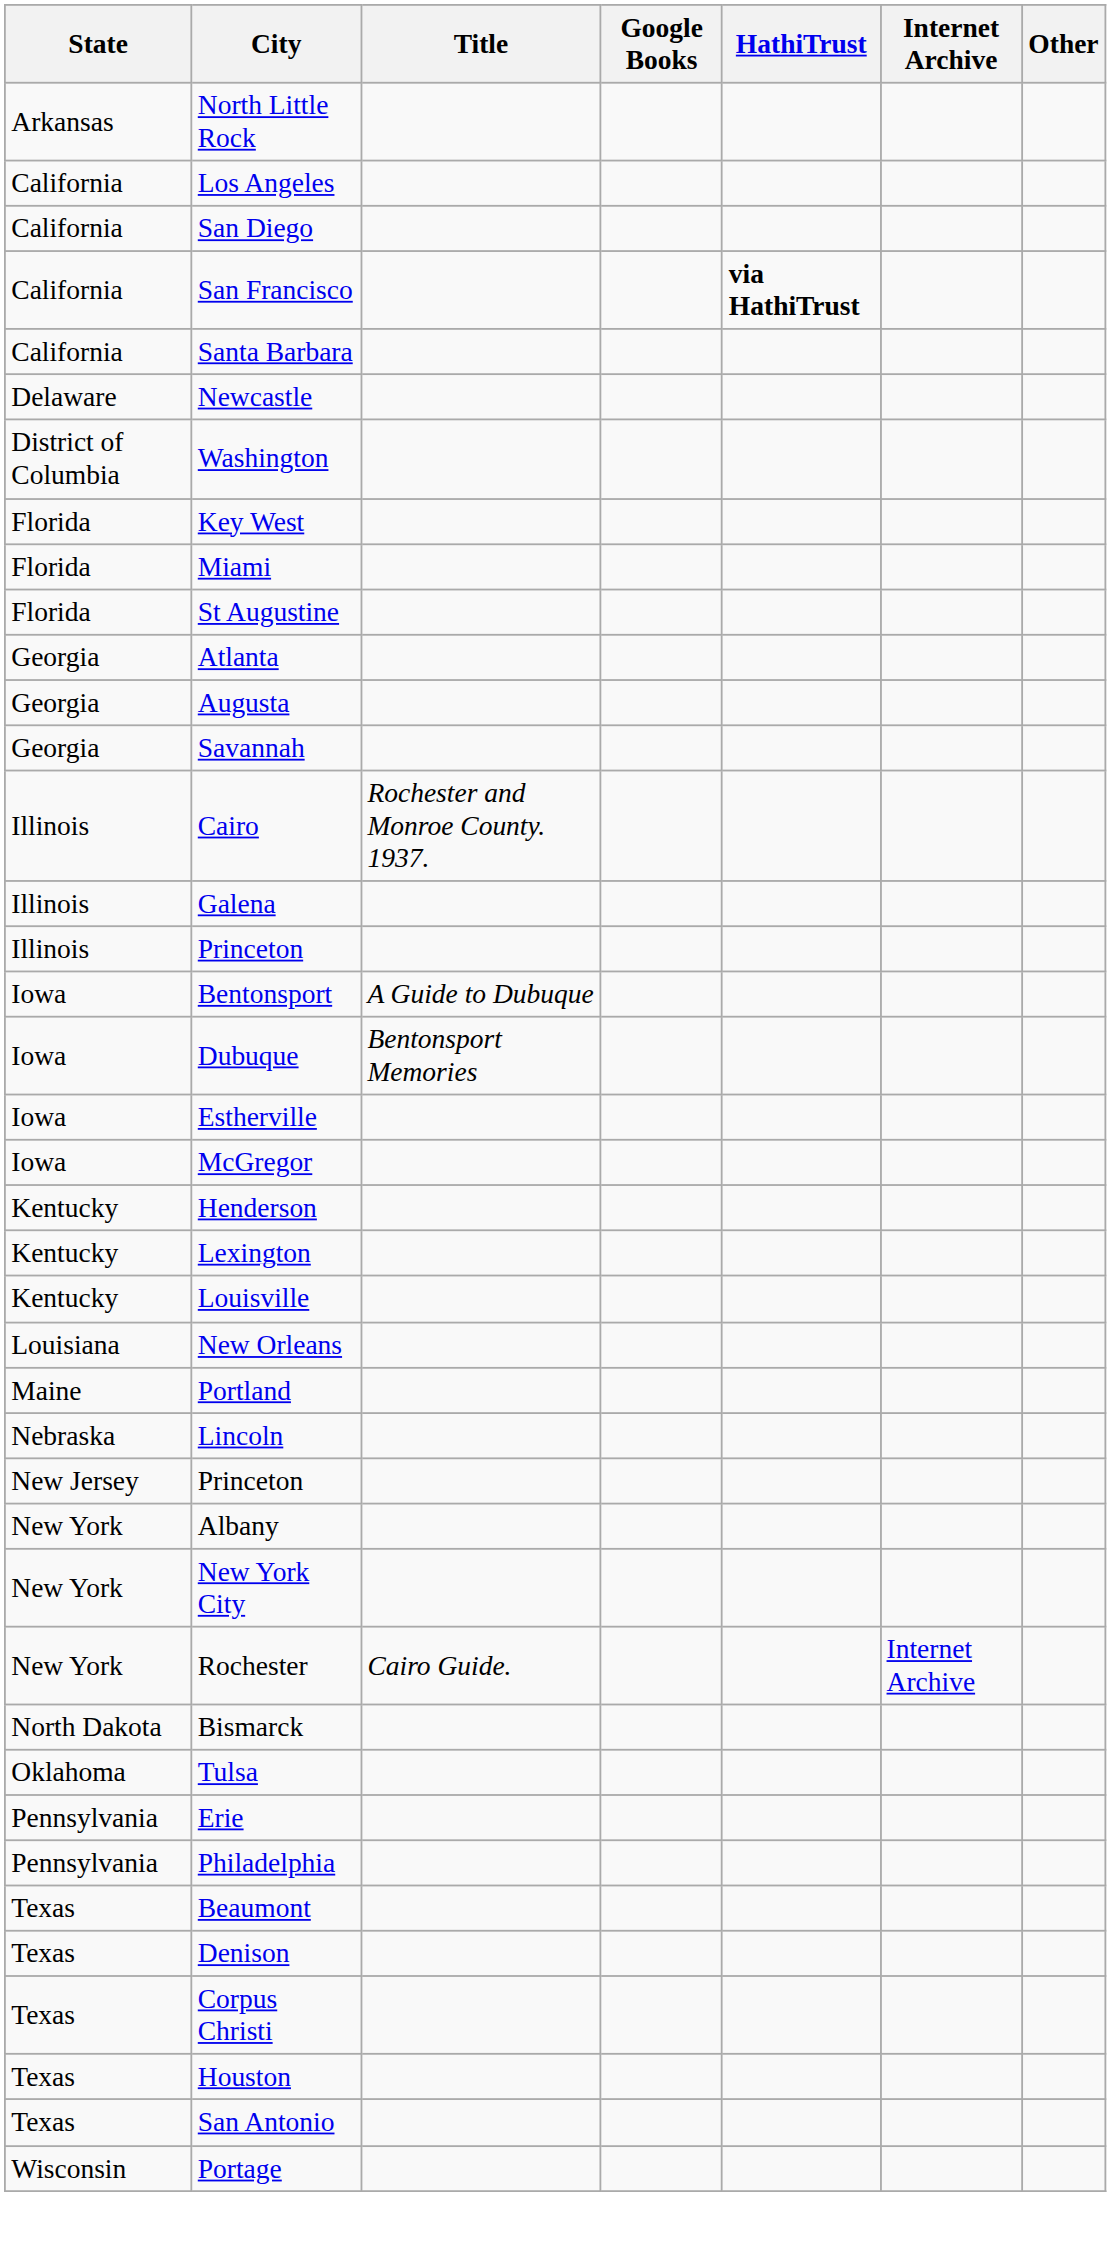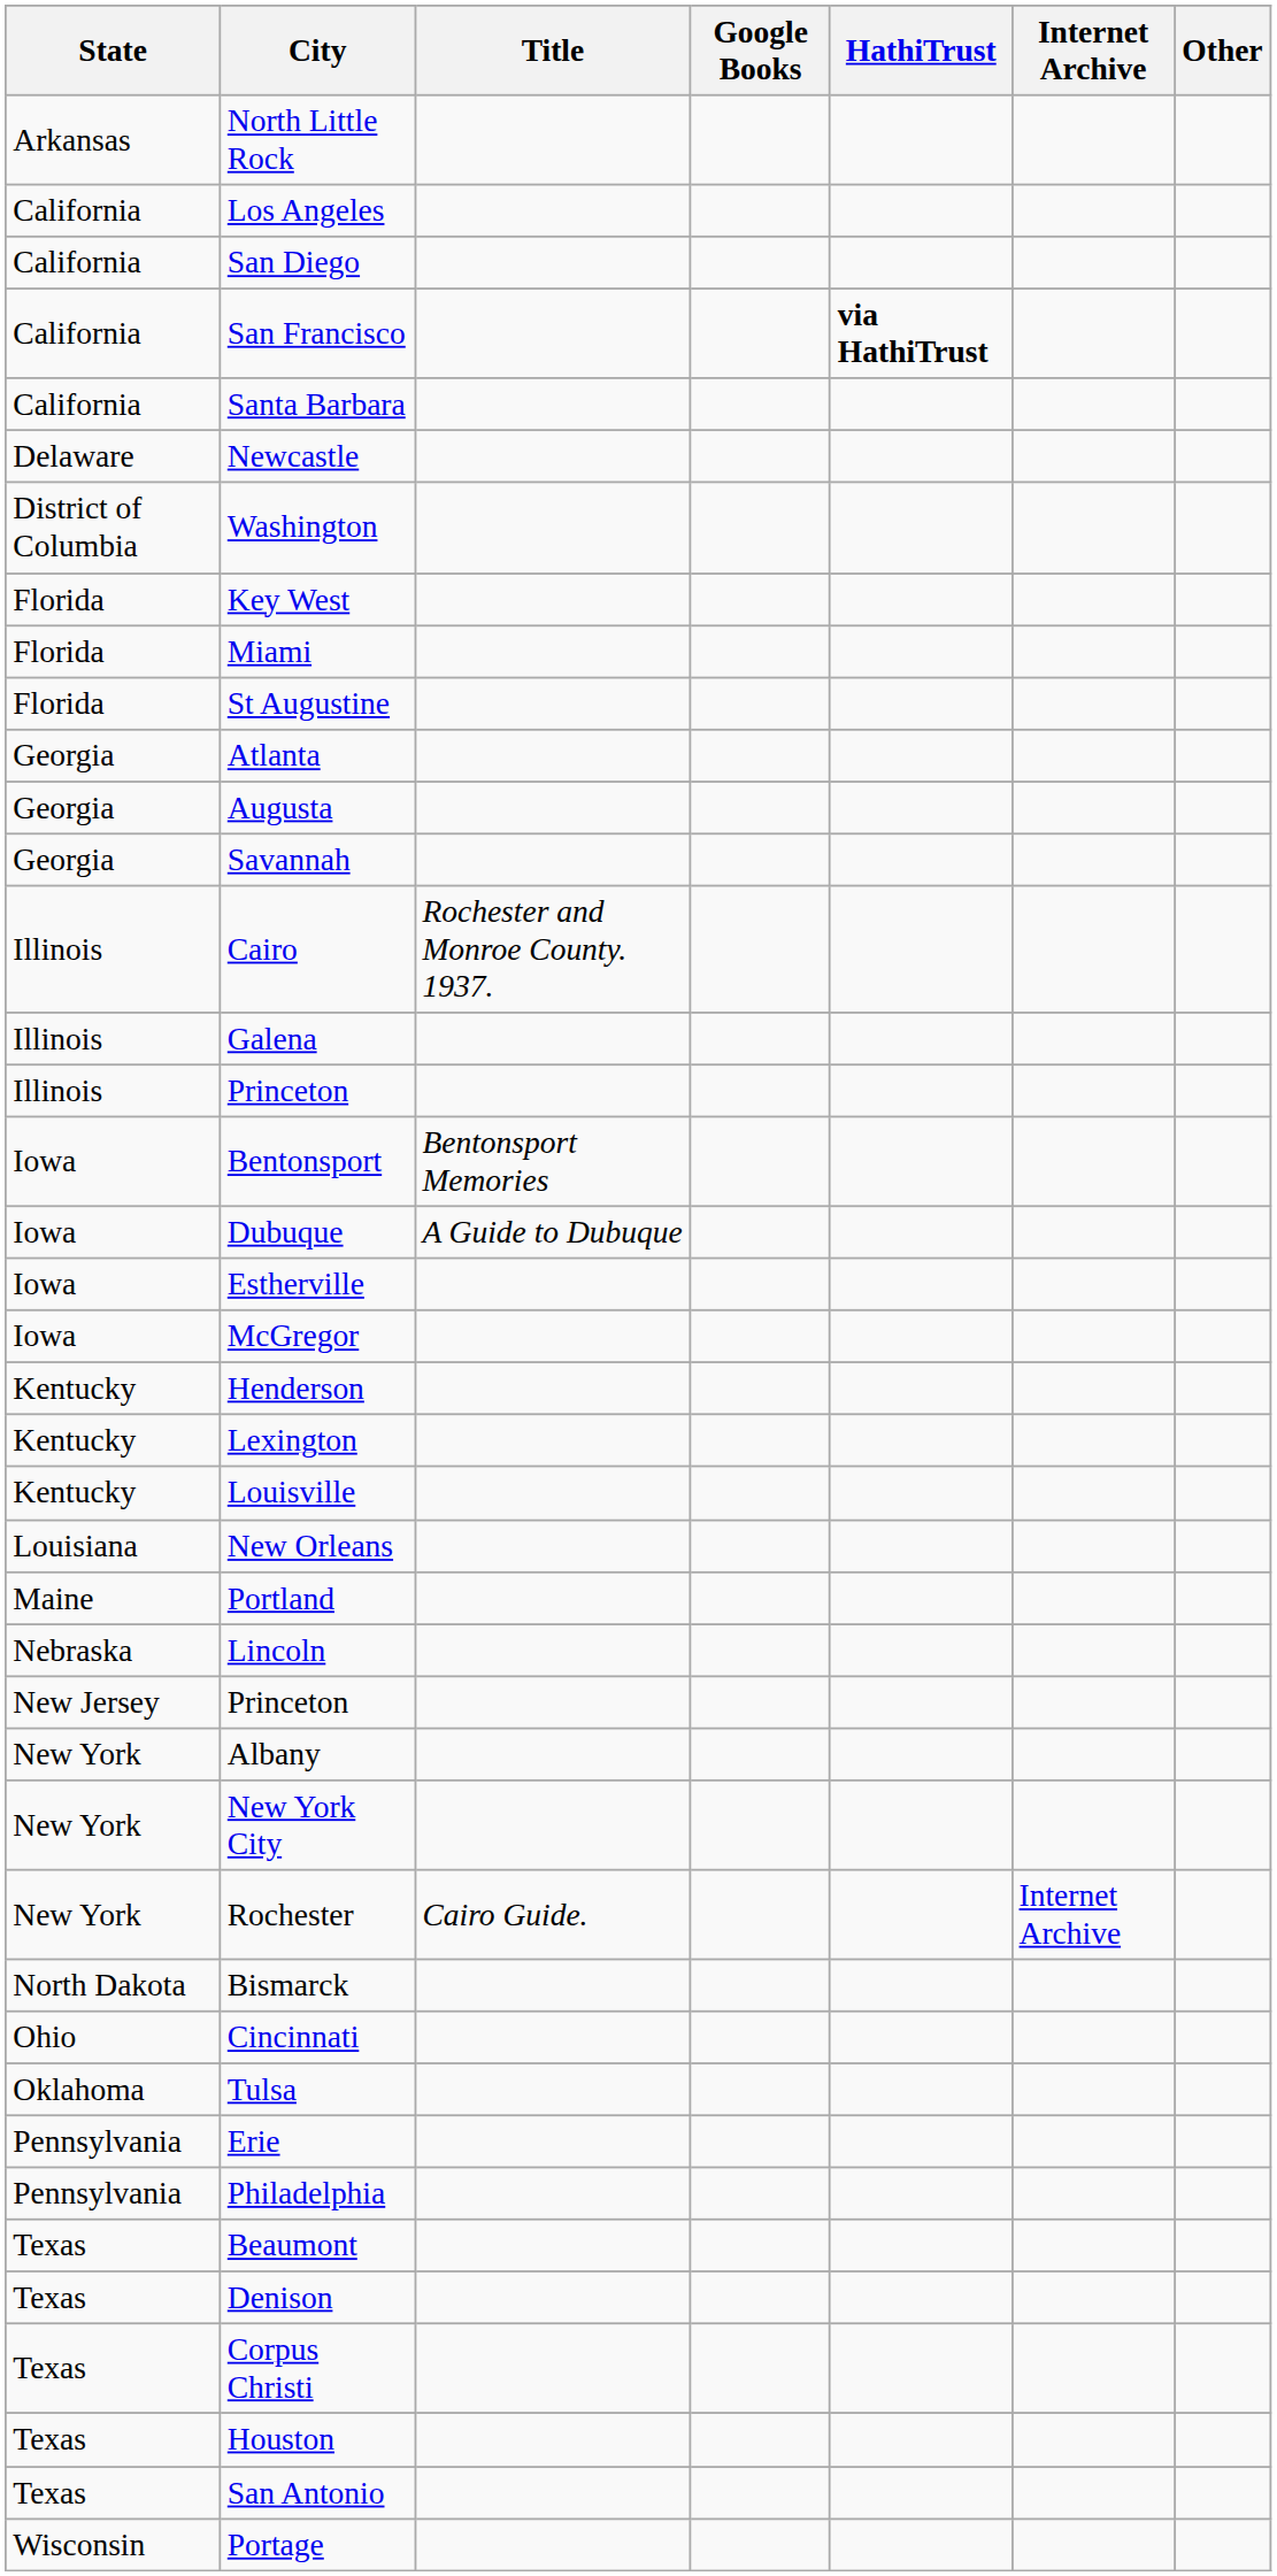Bentonsport | Title: A Guide to Dubuque -> Bentonsport Memories
Dubuque | Title: Bentonsport Memories -> A Guide to Dubuque
+ row: Ohio | Cincinnati
